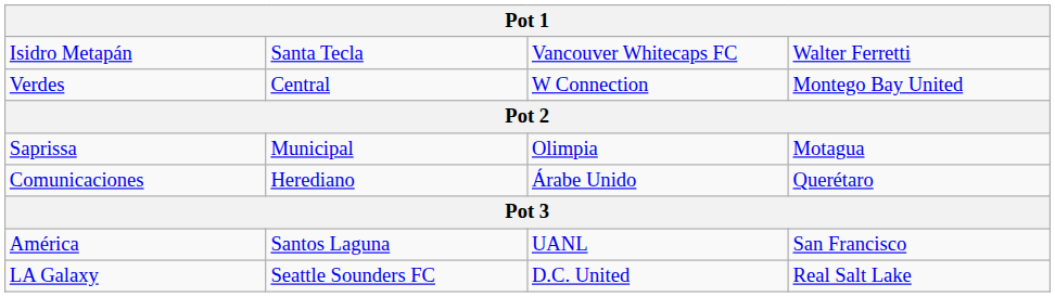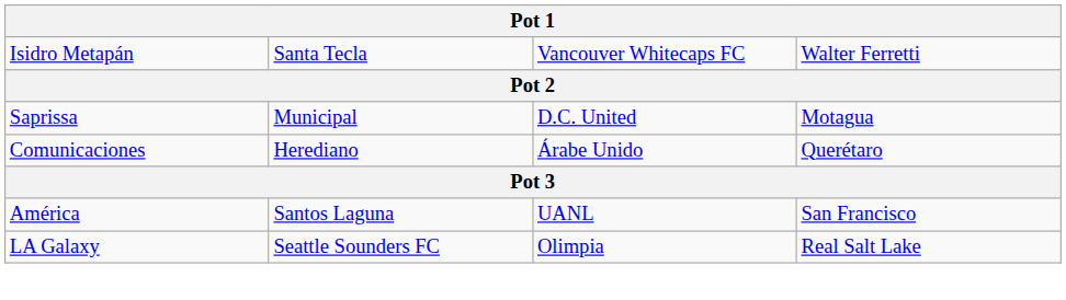- row: Verdes | Central | W Connection | Montego Bay United
Saprissa | column 3: Olimpia -> D.C. United
LA Galaxy | column 3: D.C. United -> Olimpia
